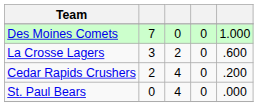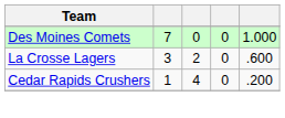Cedar Rapids Crushers | column 2: 2 -> 1
- row: St. Paul Bears | 0 | 4 | 0 | .000
